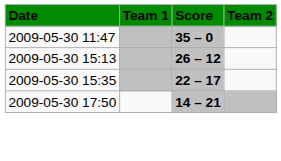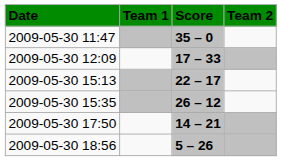+ row: 2009-05-30 12:09 | 17 – 33
2009-05-30 15:13 | Score: 26 – 12 -> 22 – 17
2009-05-30 15:35 | Score: 22 – 17 -> 26 – 12
+ row: 2009-05-30 18:56 | 5 – 26
